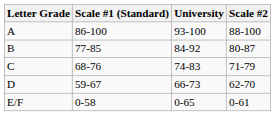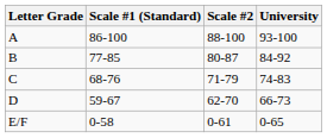columns swapped: Scale #2 <-> University
